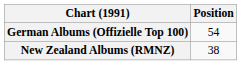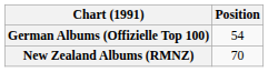New Zealand Albums (RMNZ) | Position: 38 -> 70
